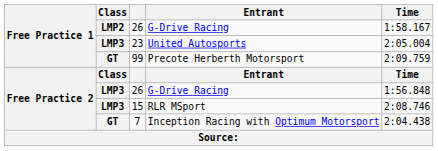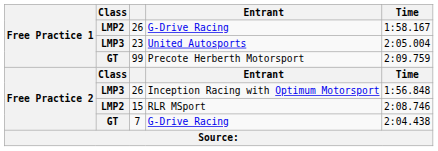Free Practice 2 / 26 | Entrant: G-Drive Racing -> Inception Racing with Optimum Motorsport
15 | Class: LMP3 -> LMP2
7 | Entrant: Inception Racing with Optimum Motorsport -> G-Drive Racing
